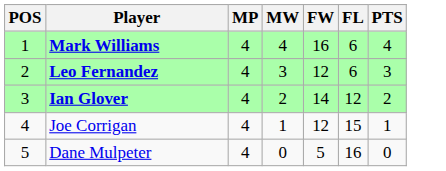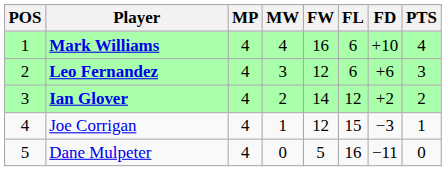+ column: FD | +10 | +6 | +2 | −3 | −11
